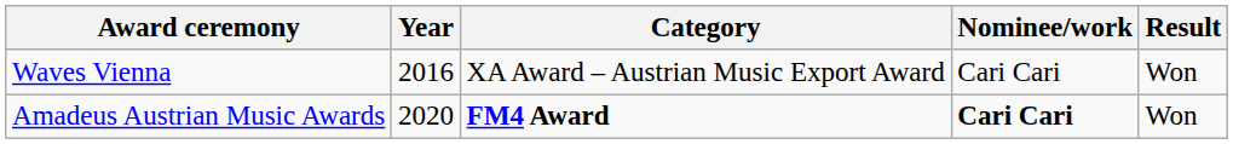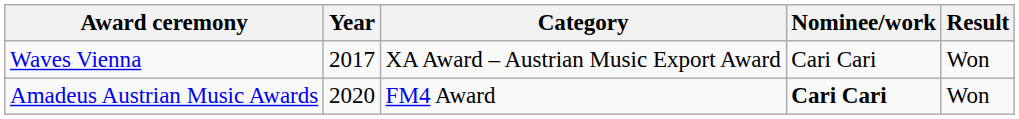Waves Vienna | Year: 2016 -> 2017
Amadeus Austrian Music Awards | Category: bold -> normal
